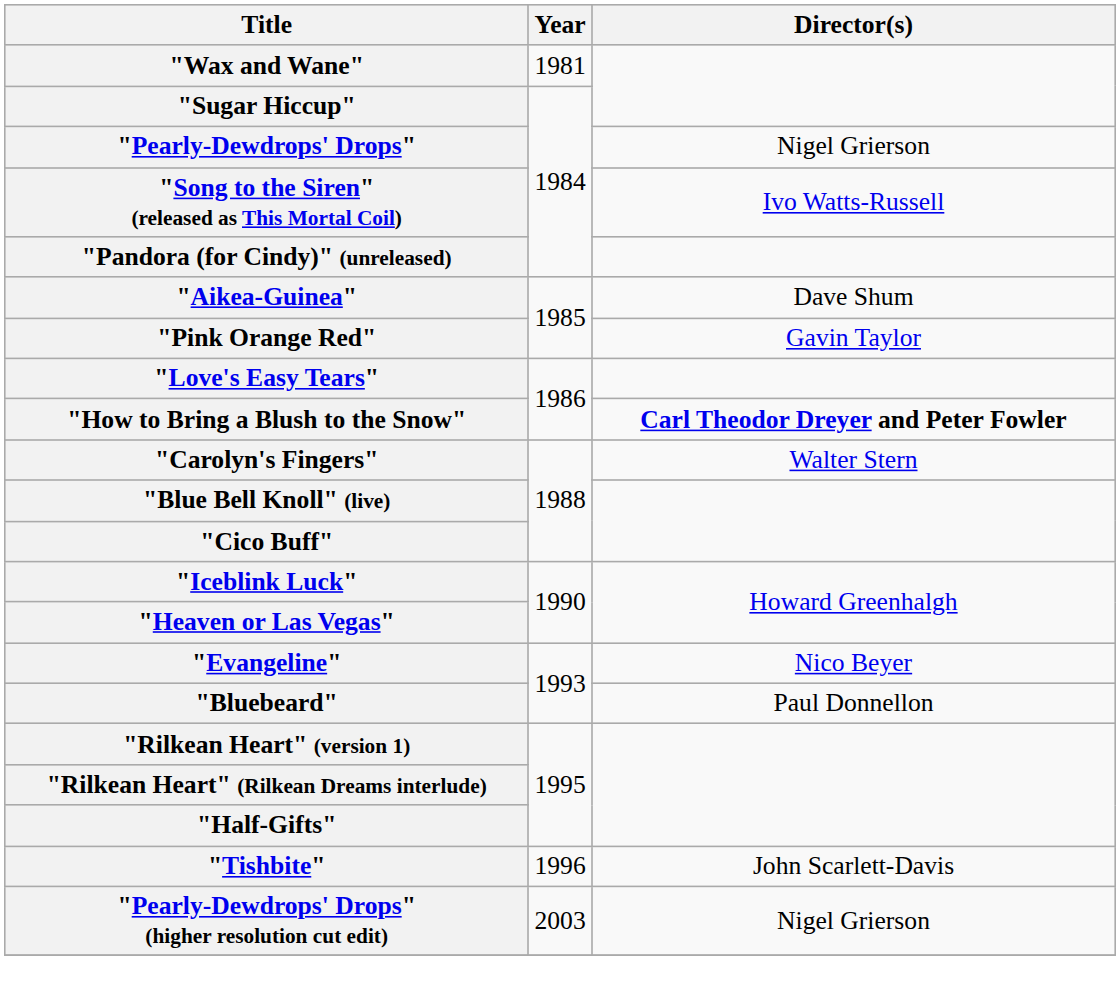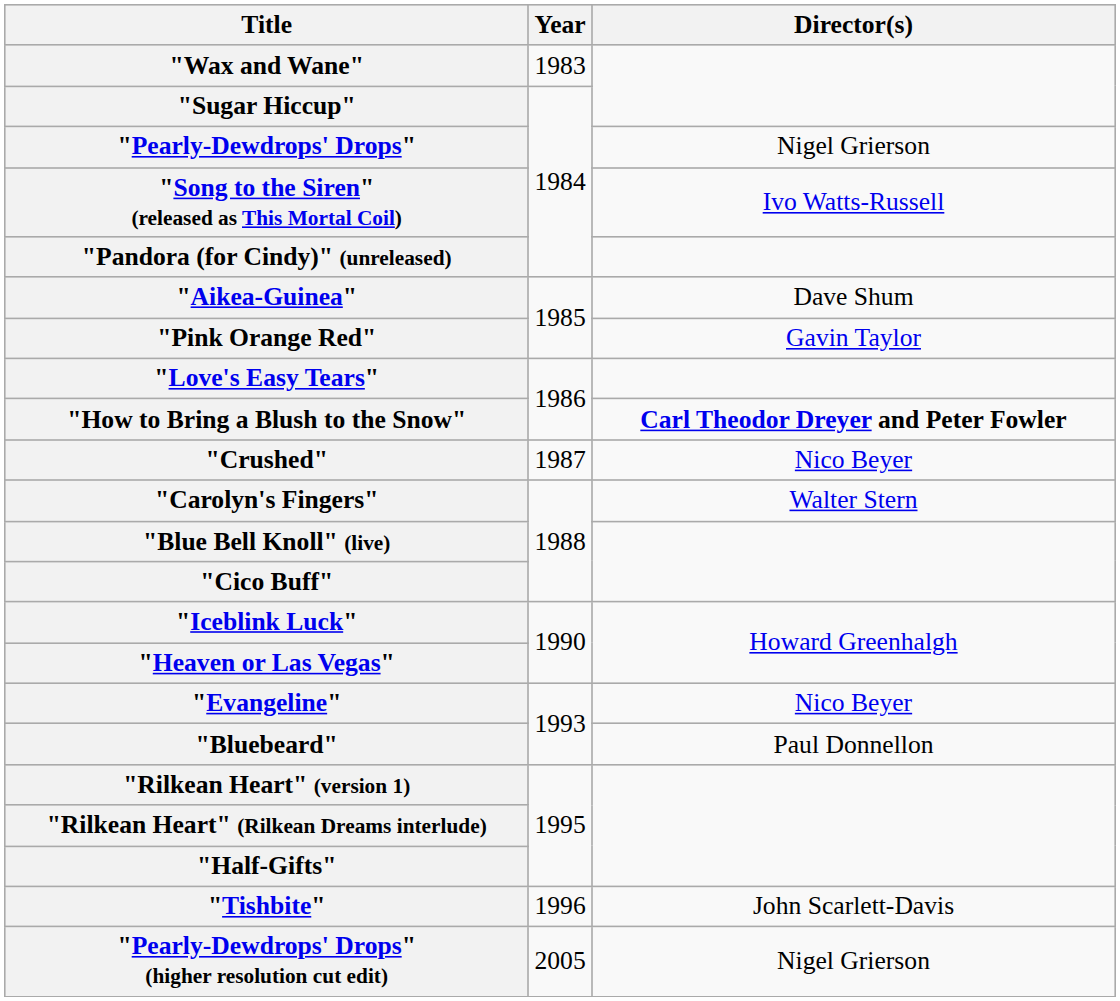"Wax and Wane" | Year: 1981 -> 1983
+ row: "Crushed" | 1987 | Nico Beyer
"Pearly-Dewdrops' Drops" (higher resolution cut edit) | Year: 2003 -> 2005
